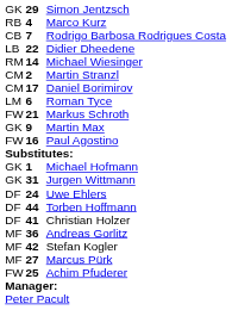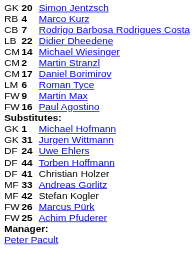Simon Jentzsch | column 2: 29 -> 20
Michael Wiesinger | column 1: RM -> CM
- row: FW | 21 | Markus Schroth
Martin Max | column 1: GK -> FW
Andreas Gorlitz | column 2: 36 -> 33
Marcus Pürk | column 1: MF -> FW
Marcus Pürk | column 2: 27 -> 26
